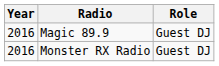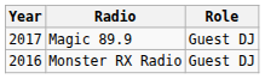Magic 89.9 | Year: 2016 -> 2017
